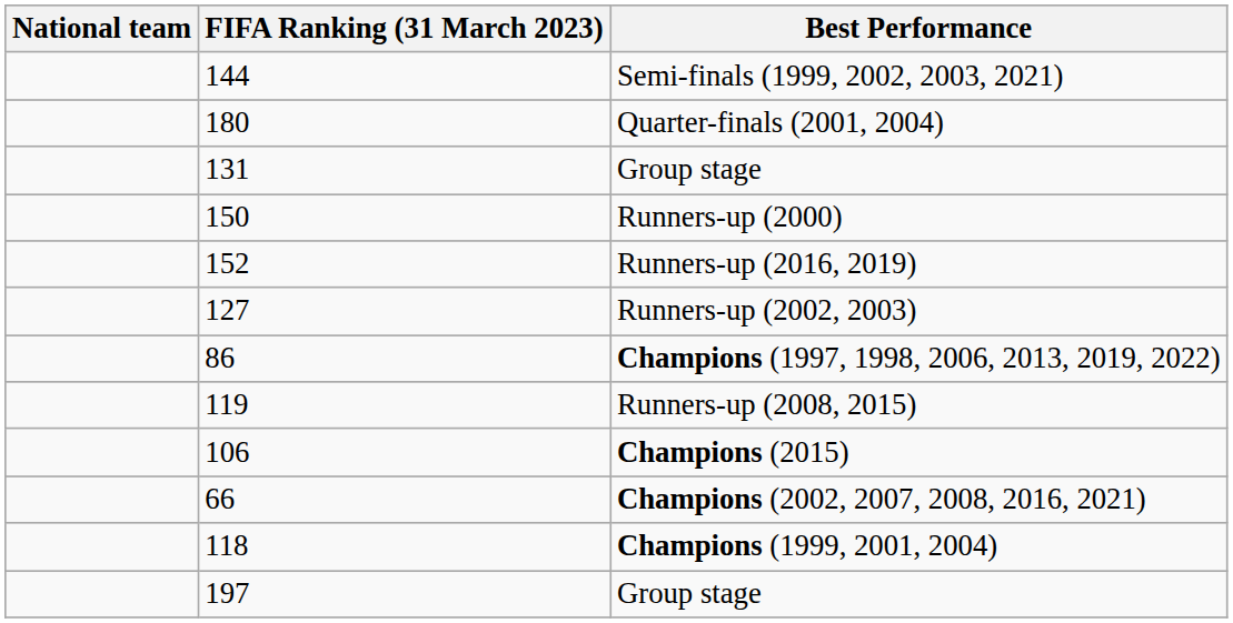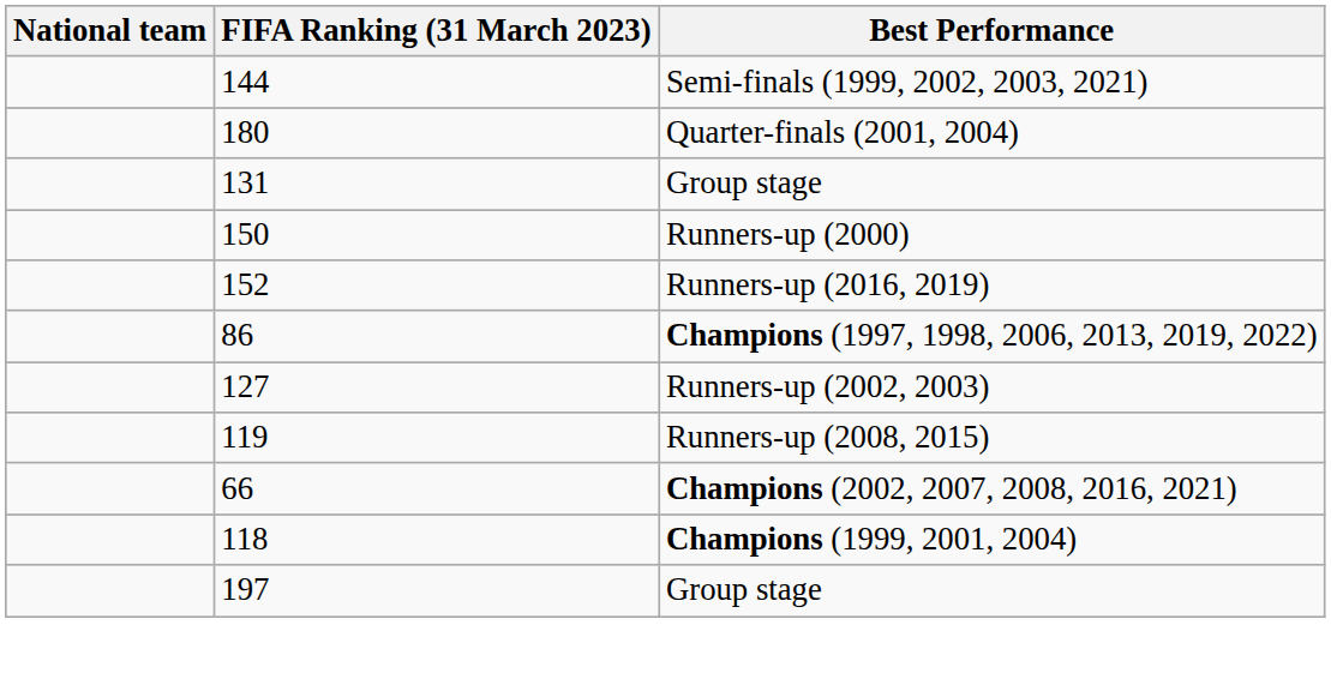rows swapped: Runners-up (2002, 2003) <-> Champions (1997, 1998, 2006, 2013, 2019, 2022)
- row: 106 | Champions (2015)
